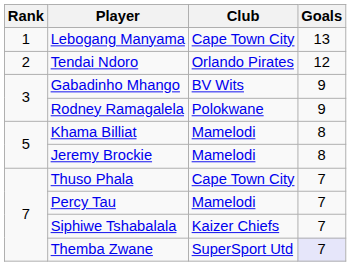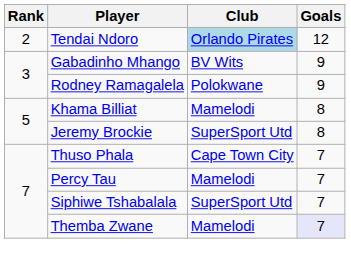- row: 1 | Lebogang Manyama | Cape Town City | 13
Tendai Ndoro | Club: no background -> lightblue background
Jeremy Brockie | Club: Mamelodi -> SuperSport Utd
Siphiwe Tshabalala | Club: Kaizer Chiefs -> SuperSport Utd
Themba Zwane | Club: SuperSport Utd -> Mamelodi
